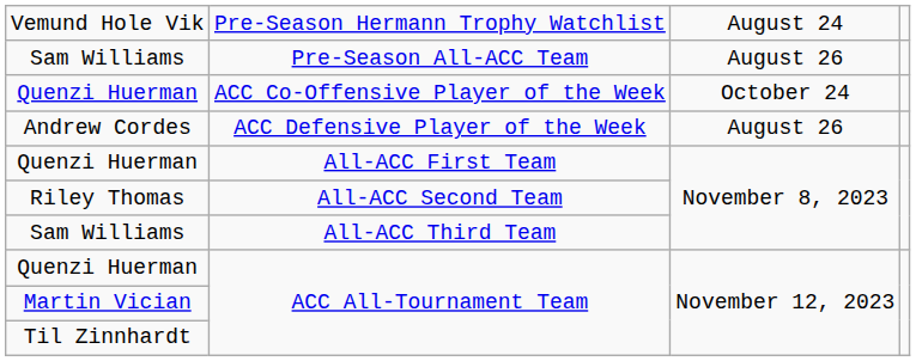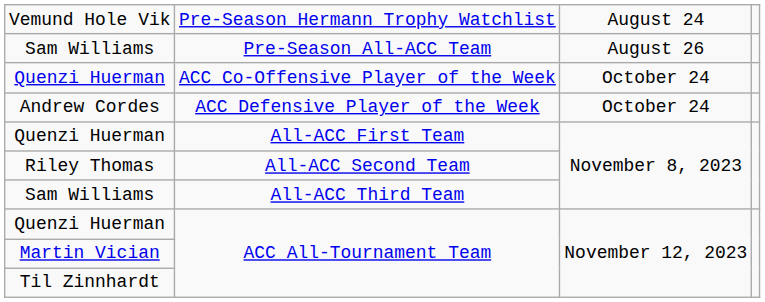ACC Defensive Player of the Week | column 3: August 26 -> October 24
